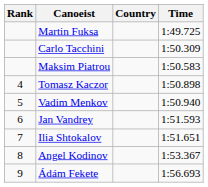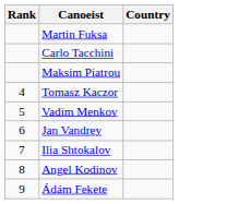- column: Time | 1:49.725 | 1:50.309 | 1:50.583 | 1:50.898 | 1:50.940 | 1:51.593 | 1:51.651 | 1:53.367 | 1:56.693
